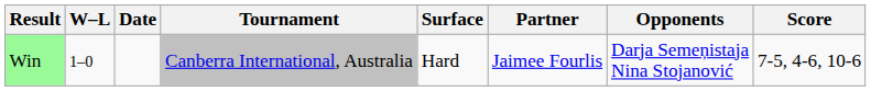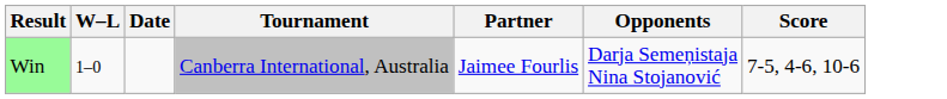- column: Surface | Hard
